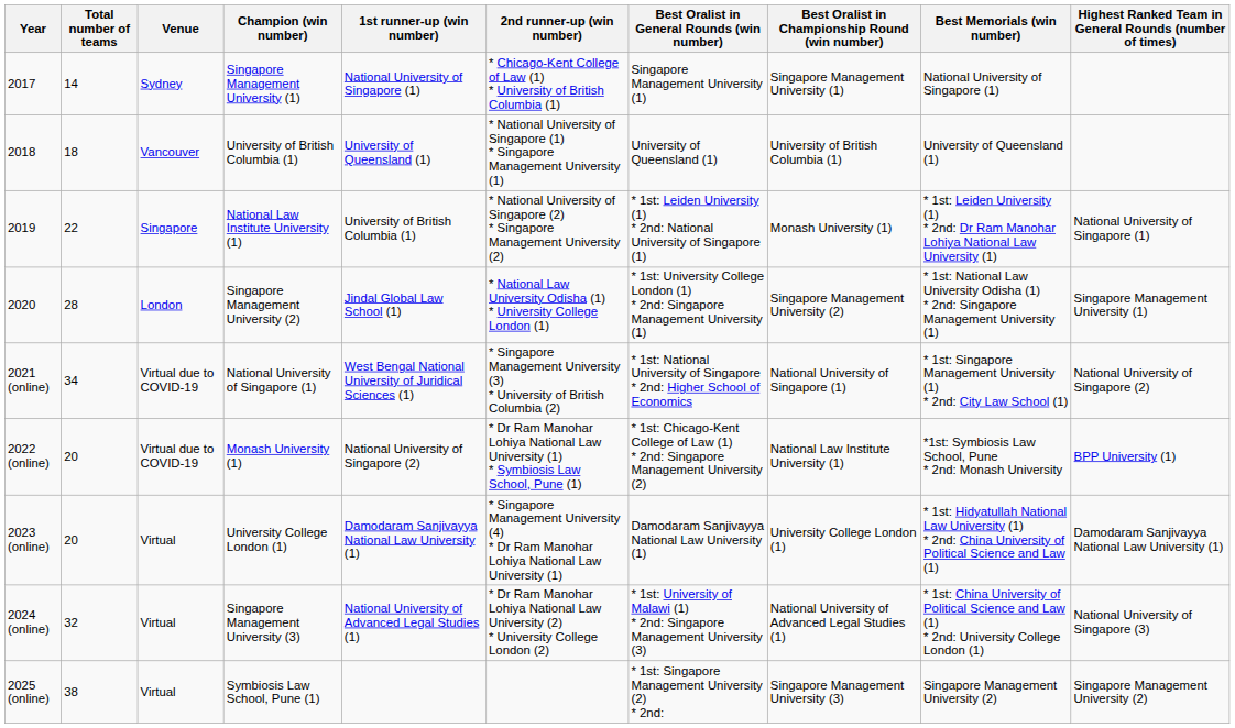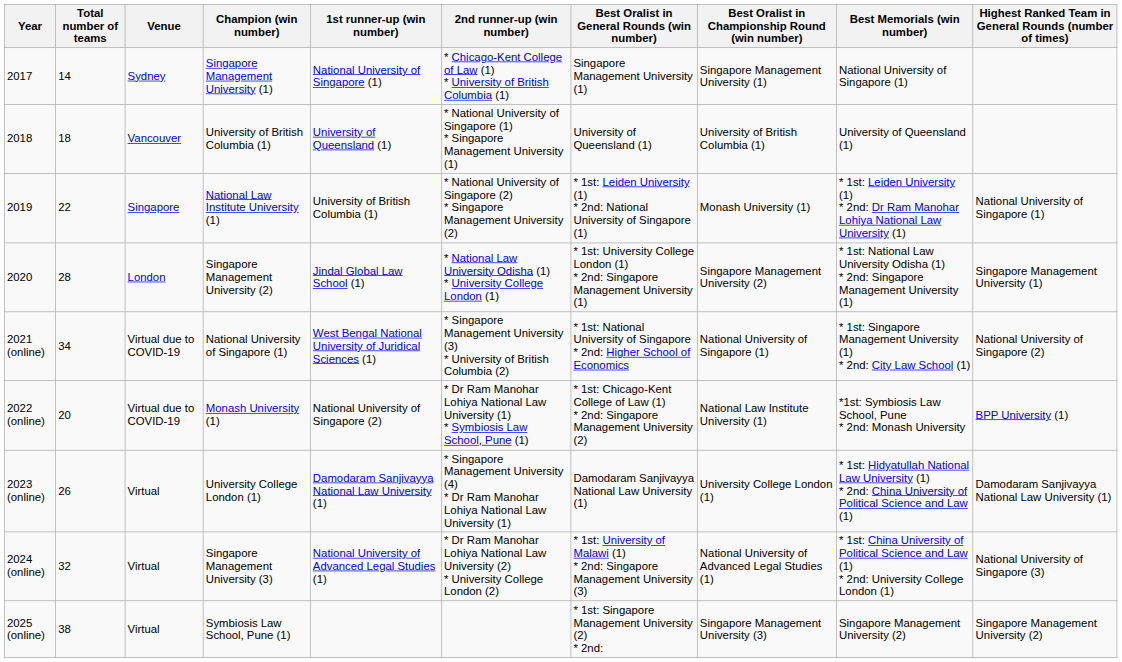2023 (online) | Total number of teams: 20 -> 26
